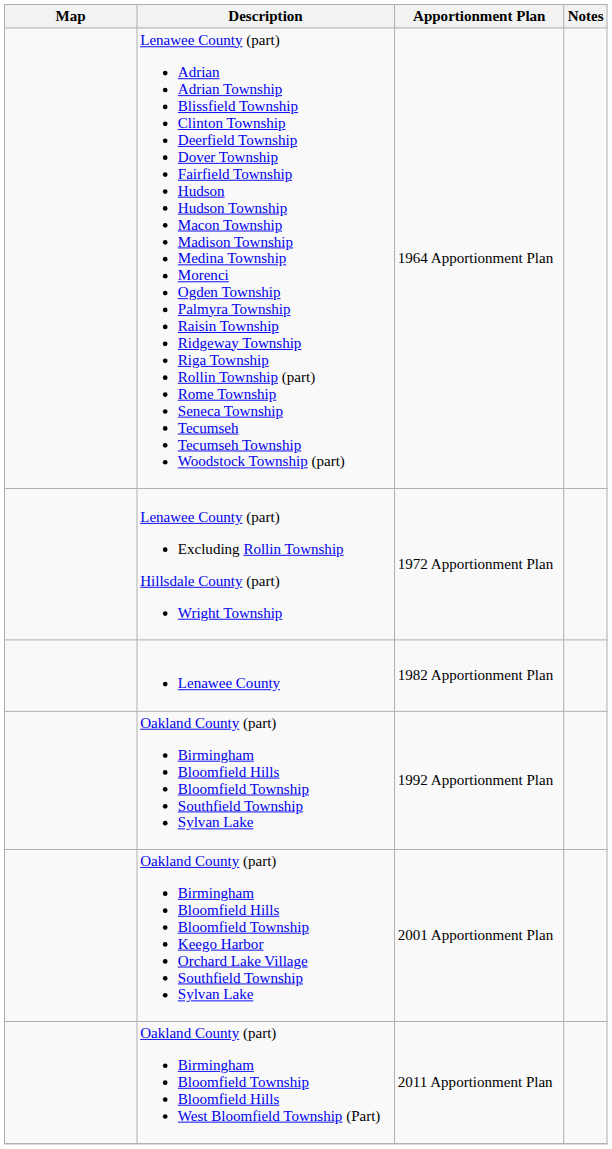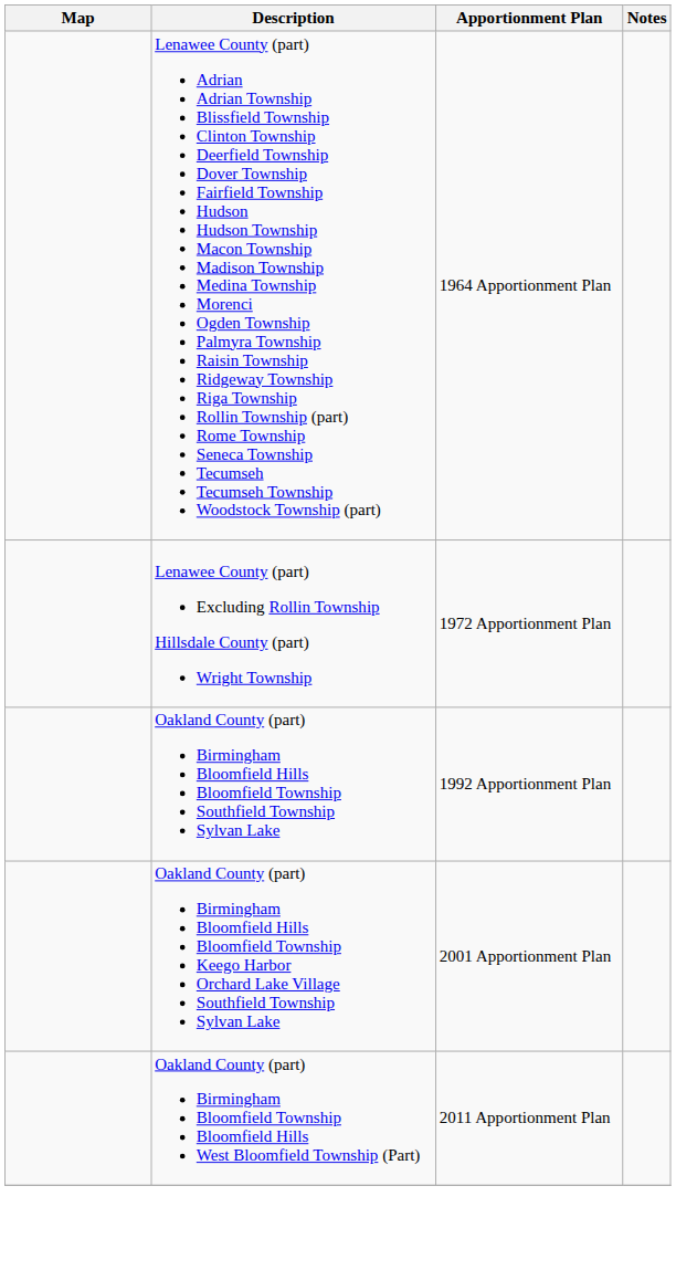- row: Lenawee County | 1982 Apportionment Plan
